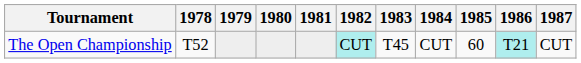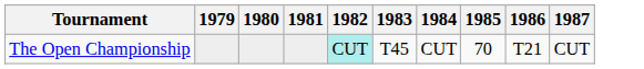- column: 1978 | T52
The Open Championship | 1985: 60 -> 70
The Open Championship | 1986: paleturquoise background -> no background
